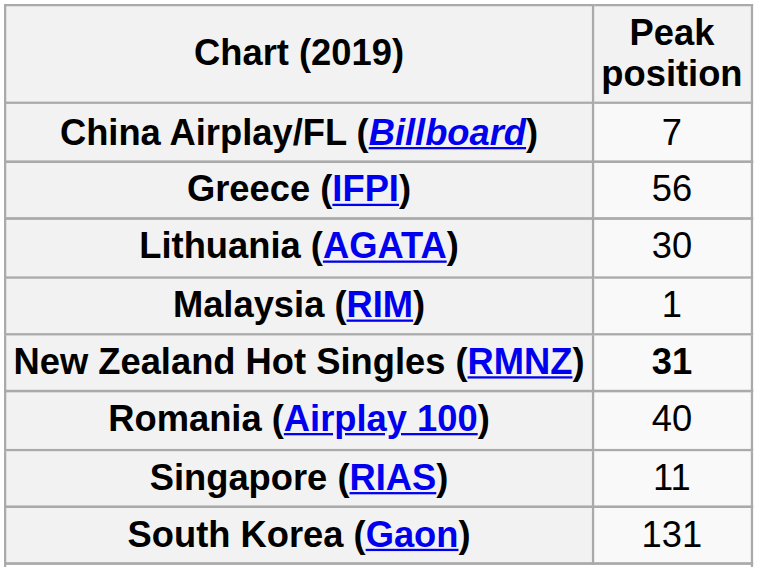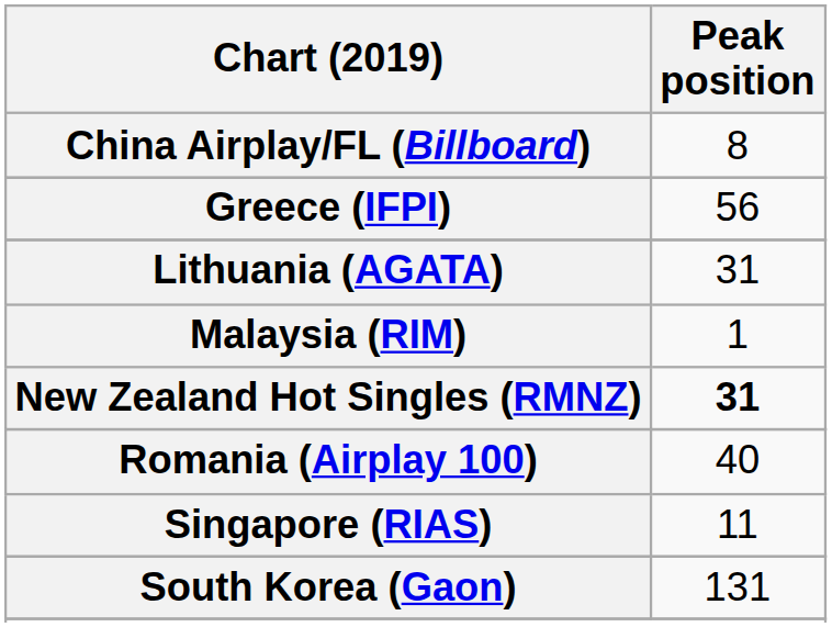China Airplay/FL (Billboard) | Peak position: 7 -> 8
Lithuania (AGATA) | Peak position: 30 -> 31
